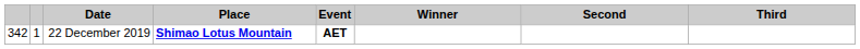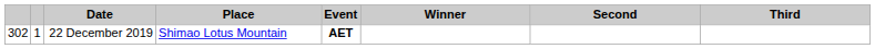22 December 2019 | column 1: 342 -> 302
22 December 2019 | Place: bold -> normal
